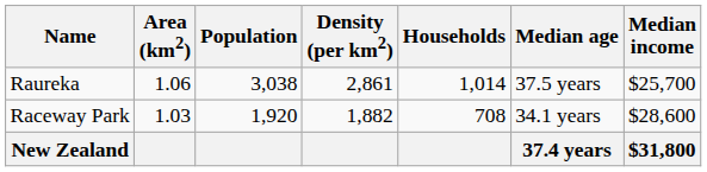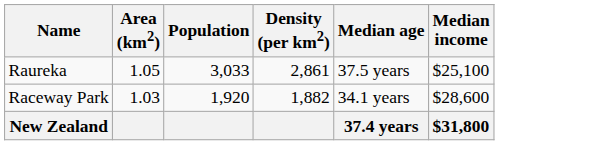- column: Households | 1,014 | 708
Raureka | Area (km2): 1.06 -> 1.05
Raureka | Population: 3,038 -> 3,033
Raureka | Median income: $25,700 -> $25,100
